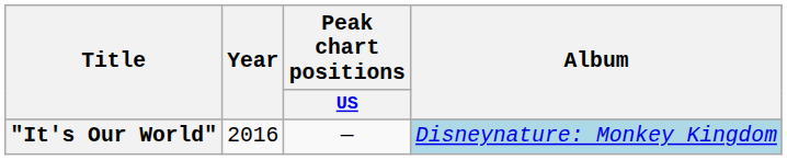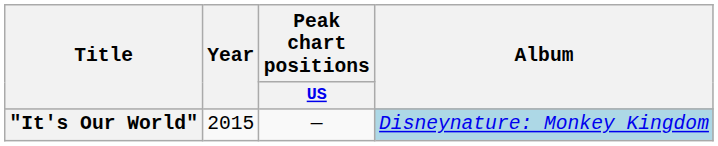"It's Our World" | Year: 2016 -> 2015
